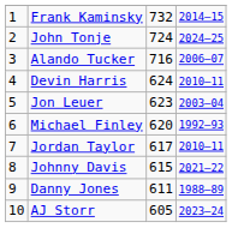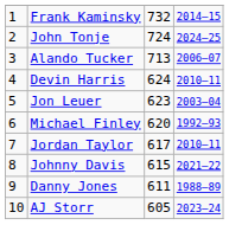Alando Tucker | column 3: 716 -> 713
